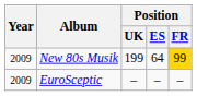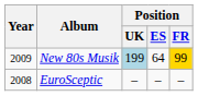New 80s Musik | Position / UK: no background -> lightblue background
EuroSceptic | Year: 2009 -> 2008
